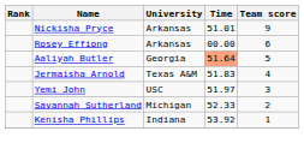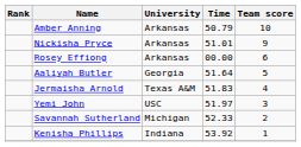+ row: Amber Anning | Arkansas | 50.79 | 10
Aaliyah Butler | Time: lightsalmon background -> no background
